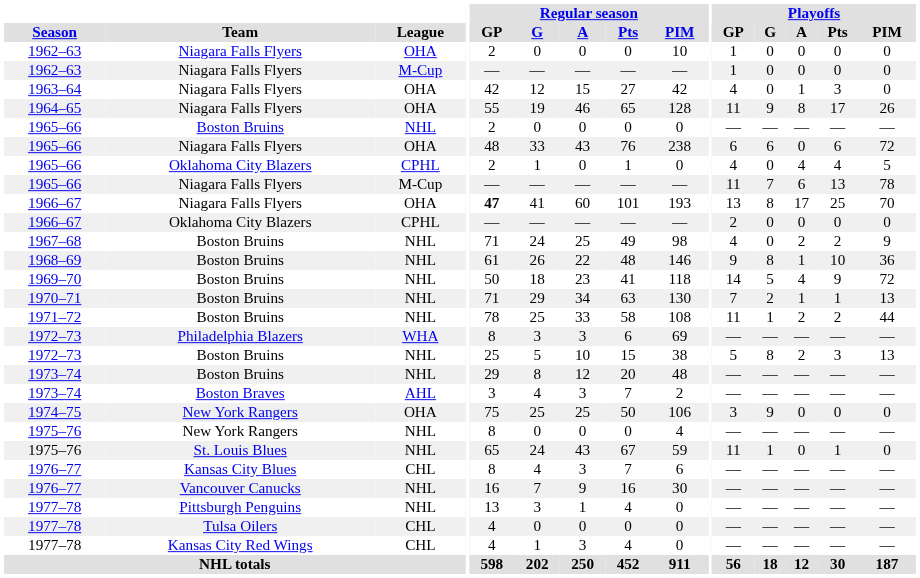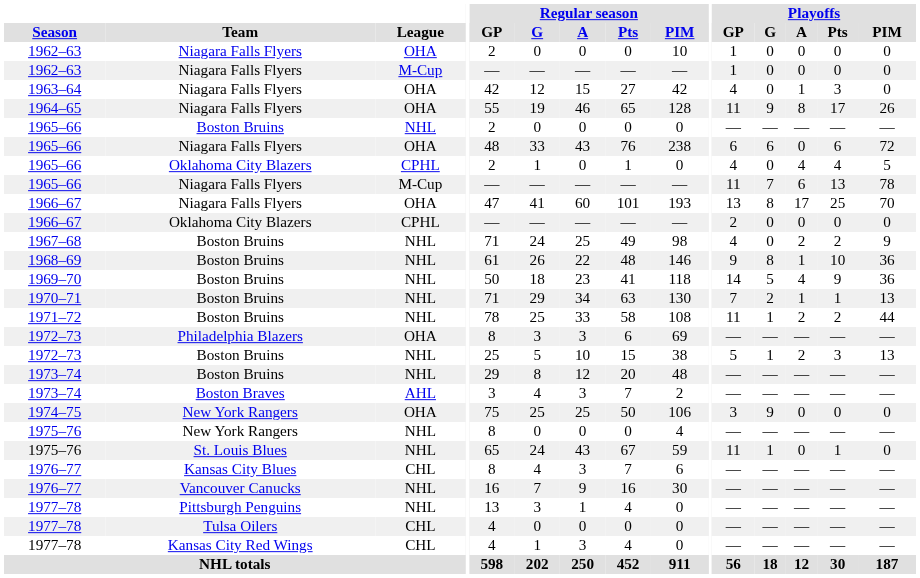1966–67 / Niagara Falls Flyers | Regular season / GP: bold -> normal
1969–70 | Playoffs / PIM: 72 -> 36
1972–73 / Philadelphia Blazers | League: WHA -> OHA
1972–73 / Boston Bruins | Playoffs / G: 8 -> 1
